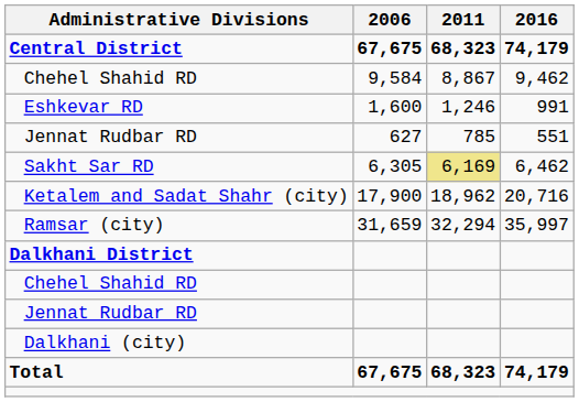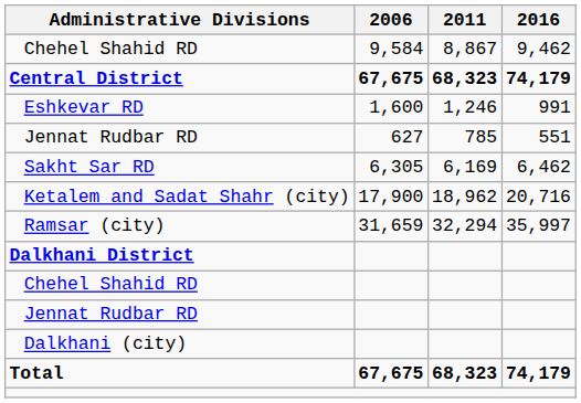rows swapped: Central District <-> Chehel Shahid RD / 9,584
Sakht Sar RD | 2011: khaki background -> no background
